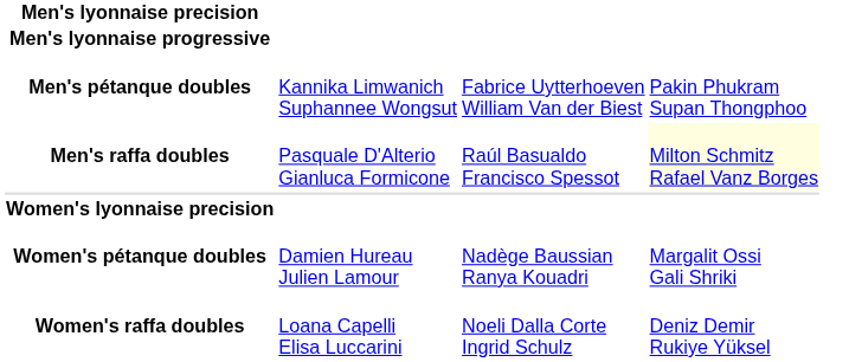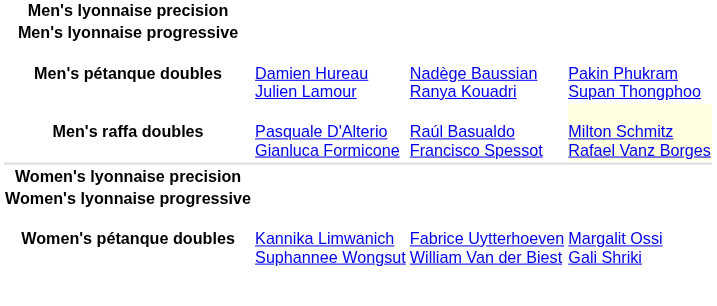Men's pétanque doubles | column 2: Kannika Limwanich Suphannee Wongsut -> Damien Hureau Julien Lamour
Men's pétanque doubles | column 3: Fabrice Uytterhoeven William Van der Biest -> Nadège Baussian Ranya Kouadri
+ row: Women's lyonnaise progressive
Women's pétanque doubles | column 2: Damien Hureau Julien Lamour -> Kannika Limwanich Suphannee Wongsut
Women's pétanque doubles | column 3: Nadège Baussian Ranya Kouadri -> Fabrice Uytterhoeven William Van der Biest
- row: Women's raffa doubles | Loana Capelli Elisa Luccarini | Noeli Dalla Corte Ingrid Schulz | Deniz Demir Rukiye Yüksel
